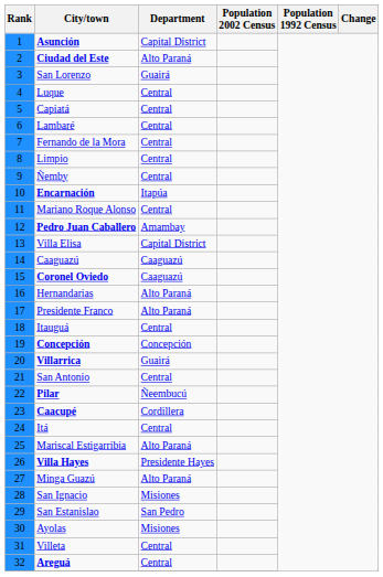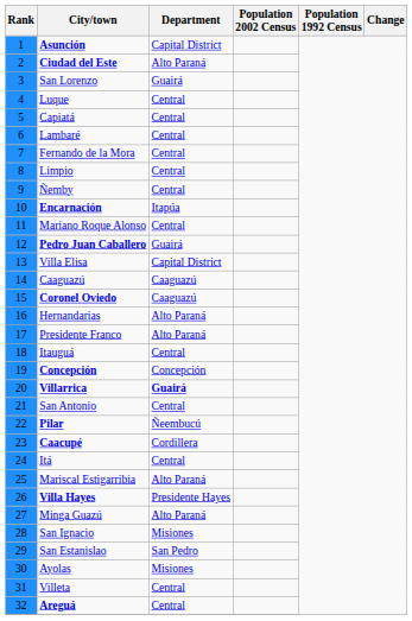Pedro Juan Caballero | Department: Amambay -> Guairá
Villarrica | Department: normal -> bold
